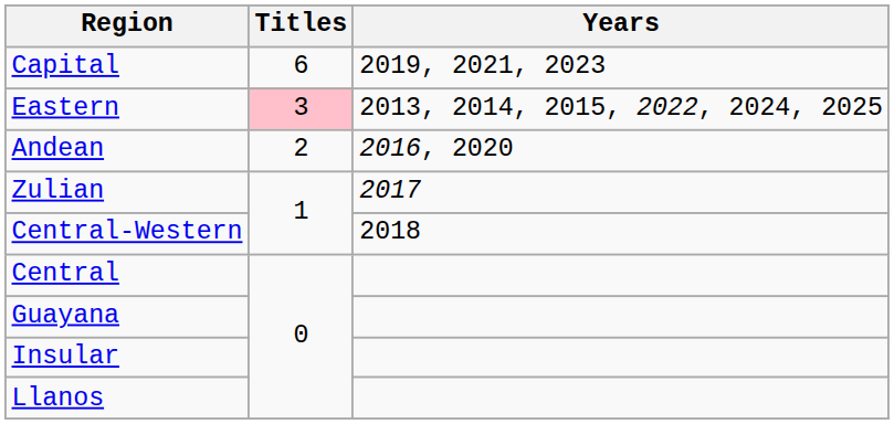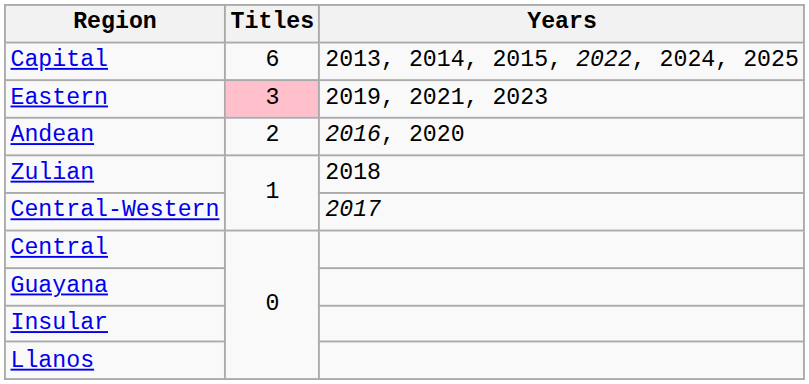Capital | Years: 2019, 2021, 2023 -> 2013, 2014, 2015, 2022, 2024, 2025
Eastern | Years: 2013, 2014, 2015, 2022, 2024, 2025 -> 2019, 2021, 2023
Zulian | Years: 2017 -> 2018
Central-Western | Years: 2018 -> 2017
